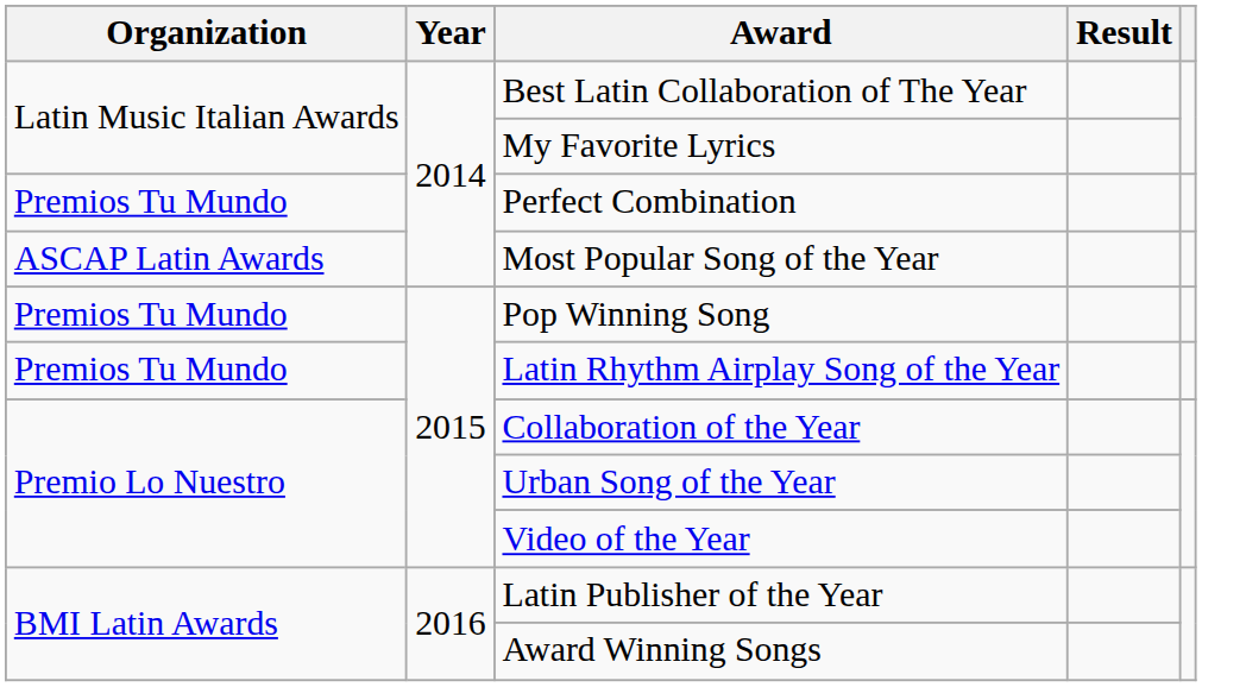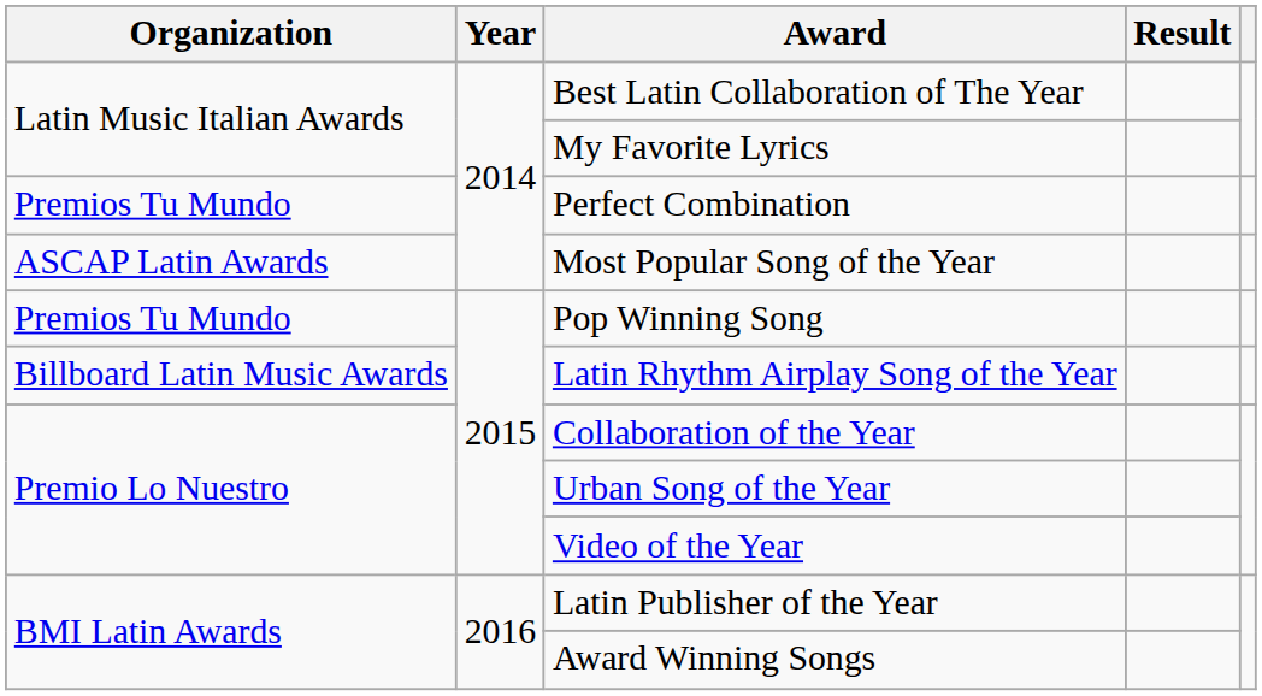Latin Rhythm Airplay Song of the Year | Organization: Premios Tu Mundo -> Billboard Latin Music Awards
